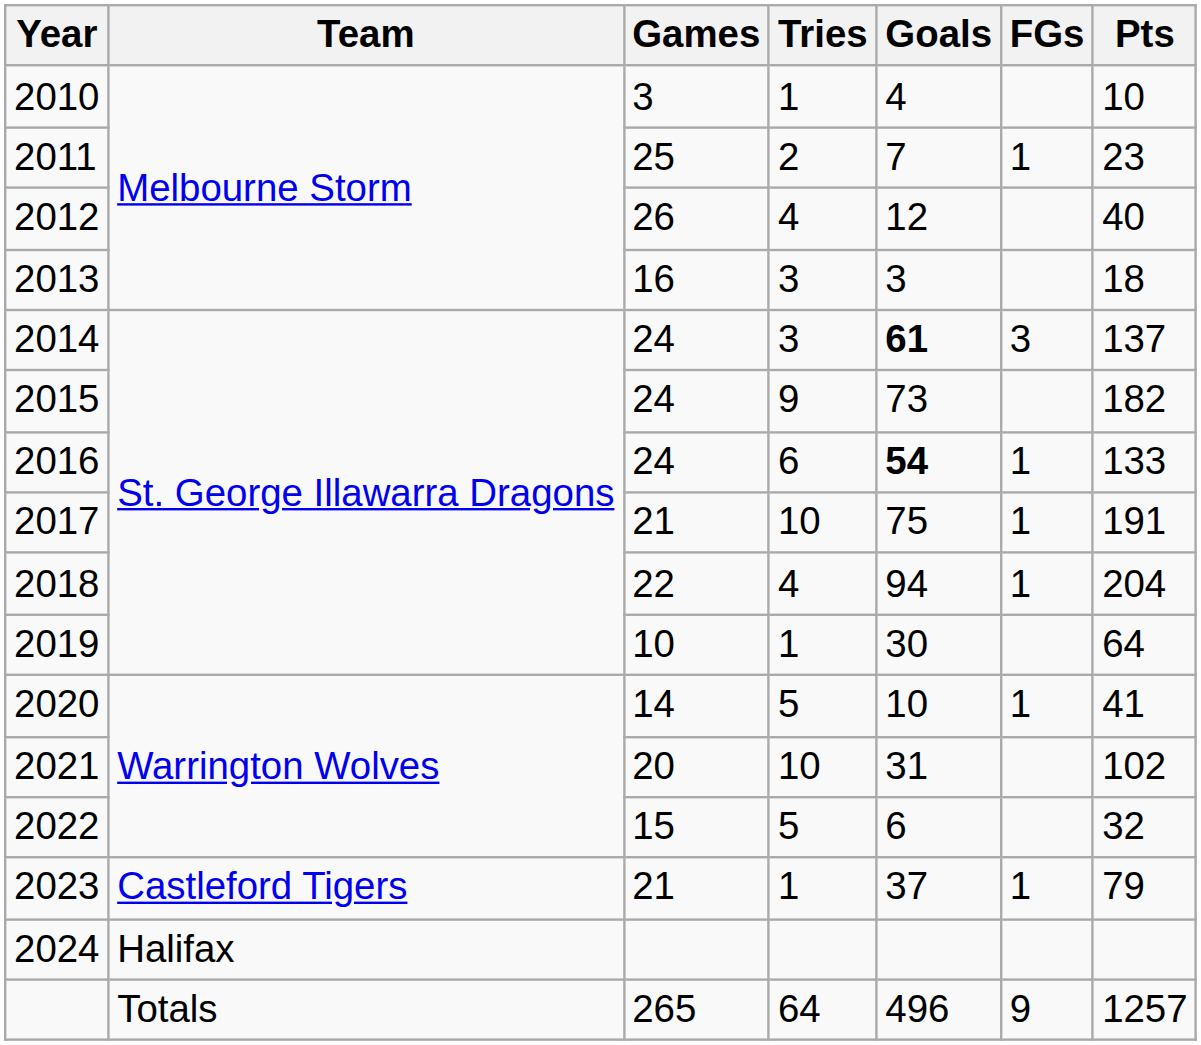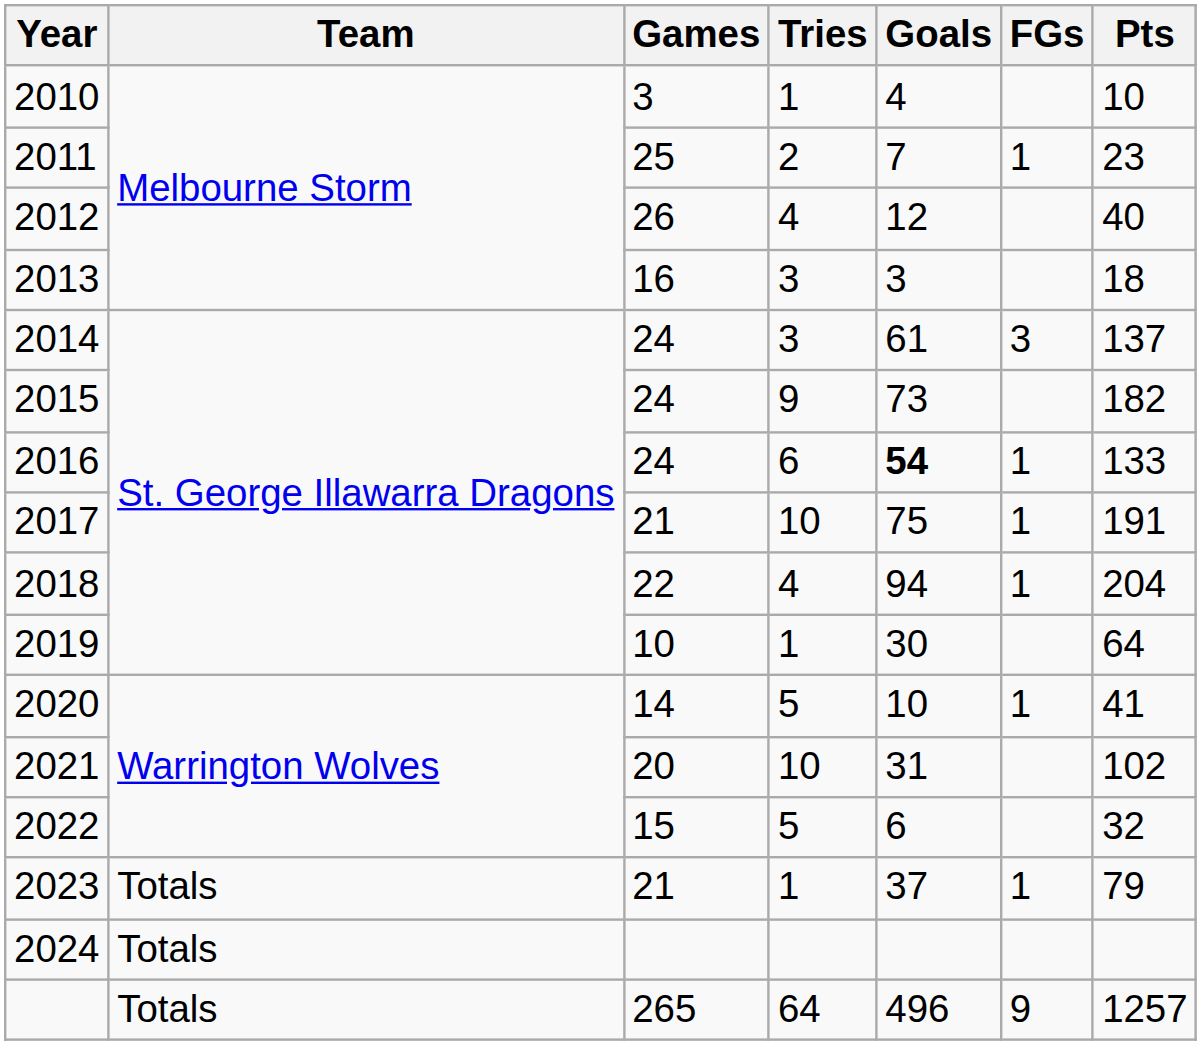2014 | Goals: bold -> normal
2023 | Team: Castleford Tigers -> Totals
2024 | Team: Halifax -> Totals
